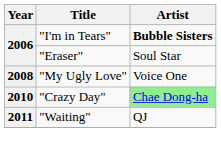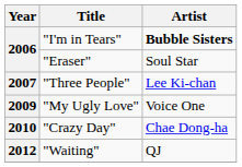+ row: 2007 | "Three People" | Lee Ki-chan
"My Ugly Love" | Year: 2008 -> 2009
"Crazy Day" | Artist: lightgreen background -> no background
"Waiting" | Year: 2011 -> 2012
